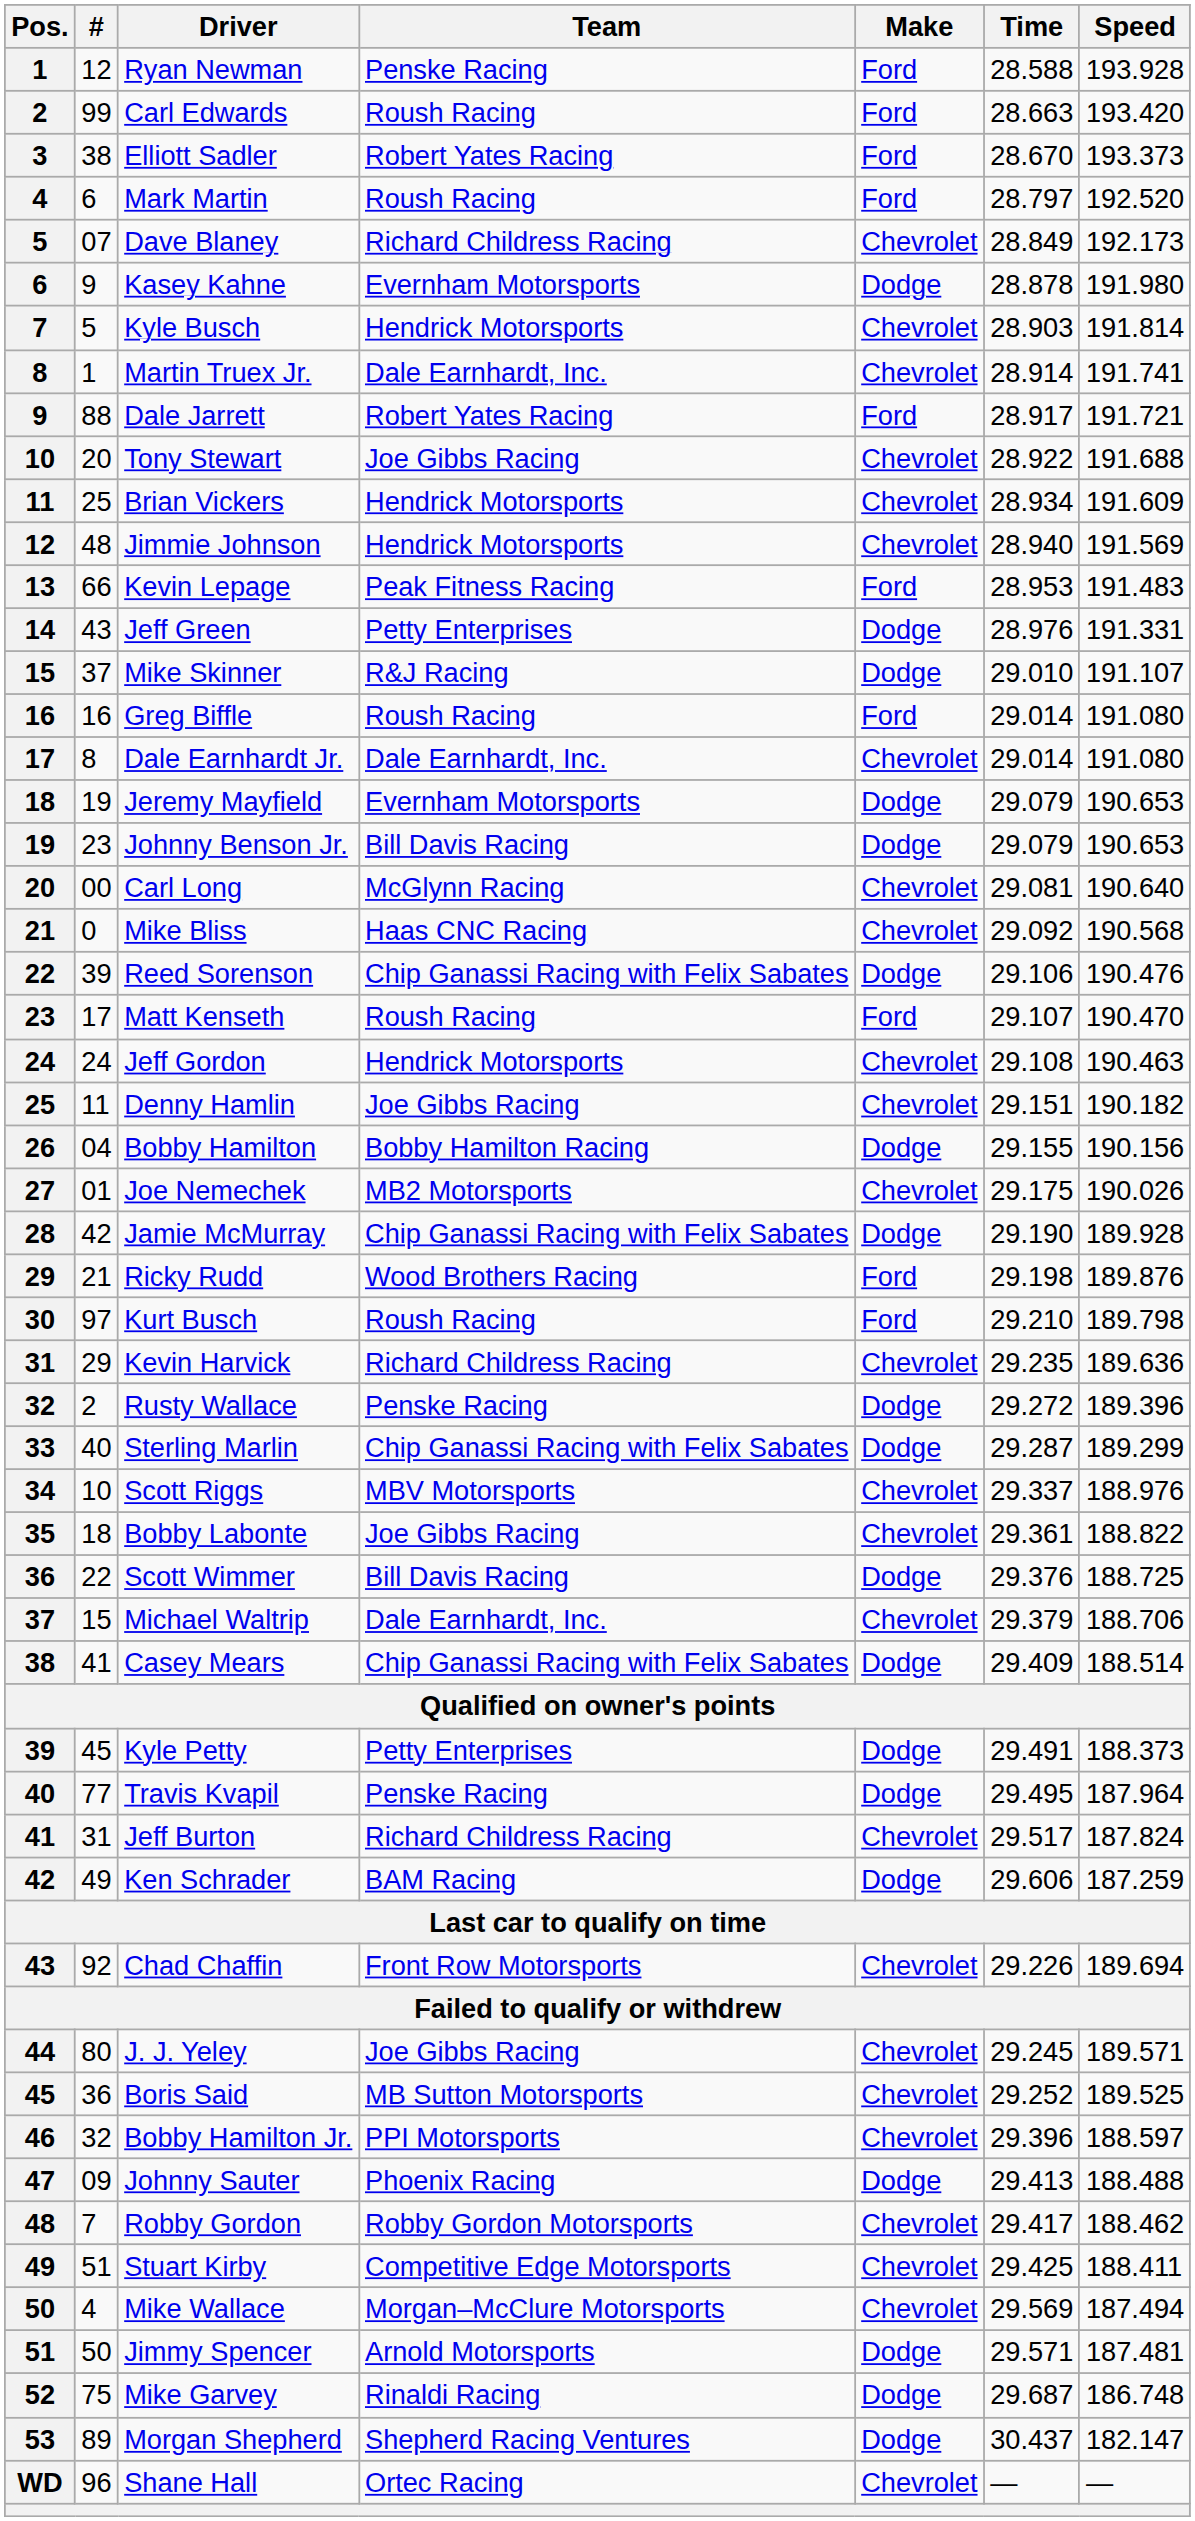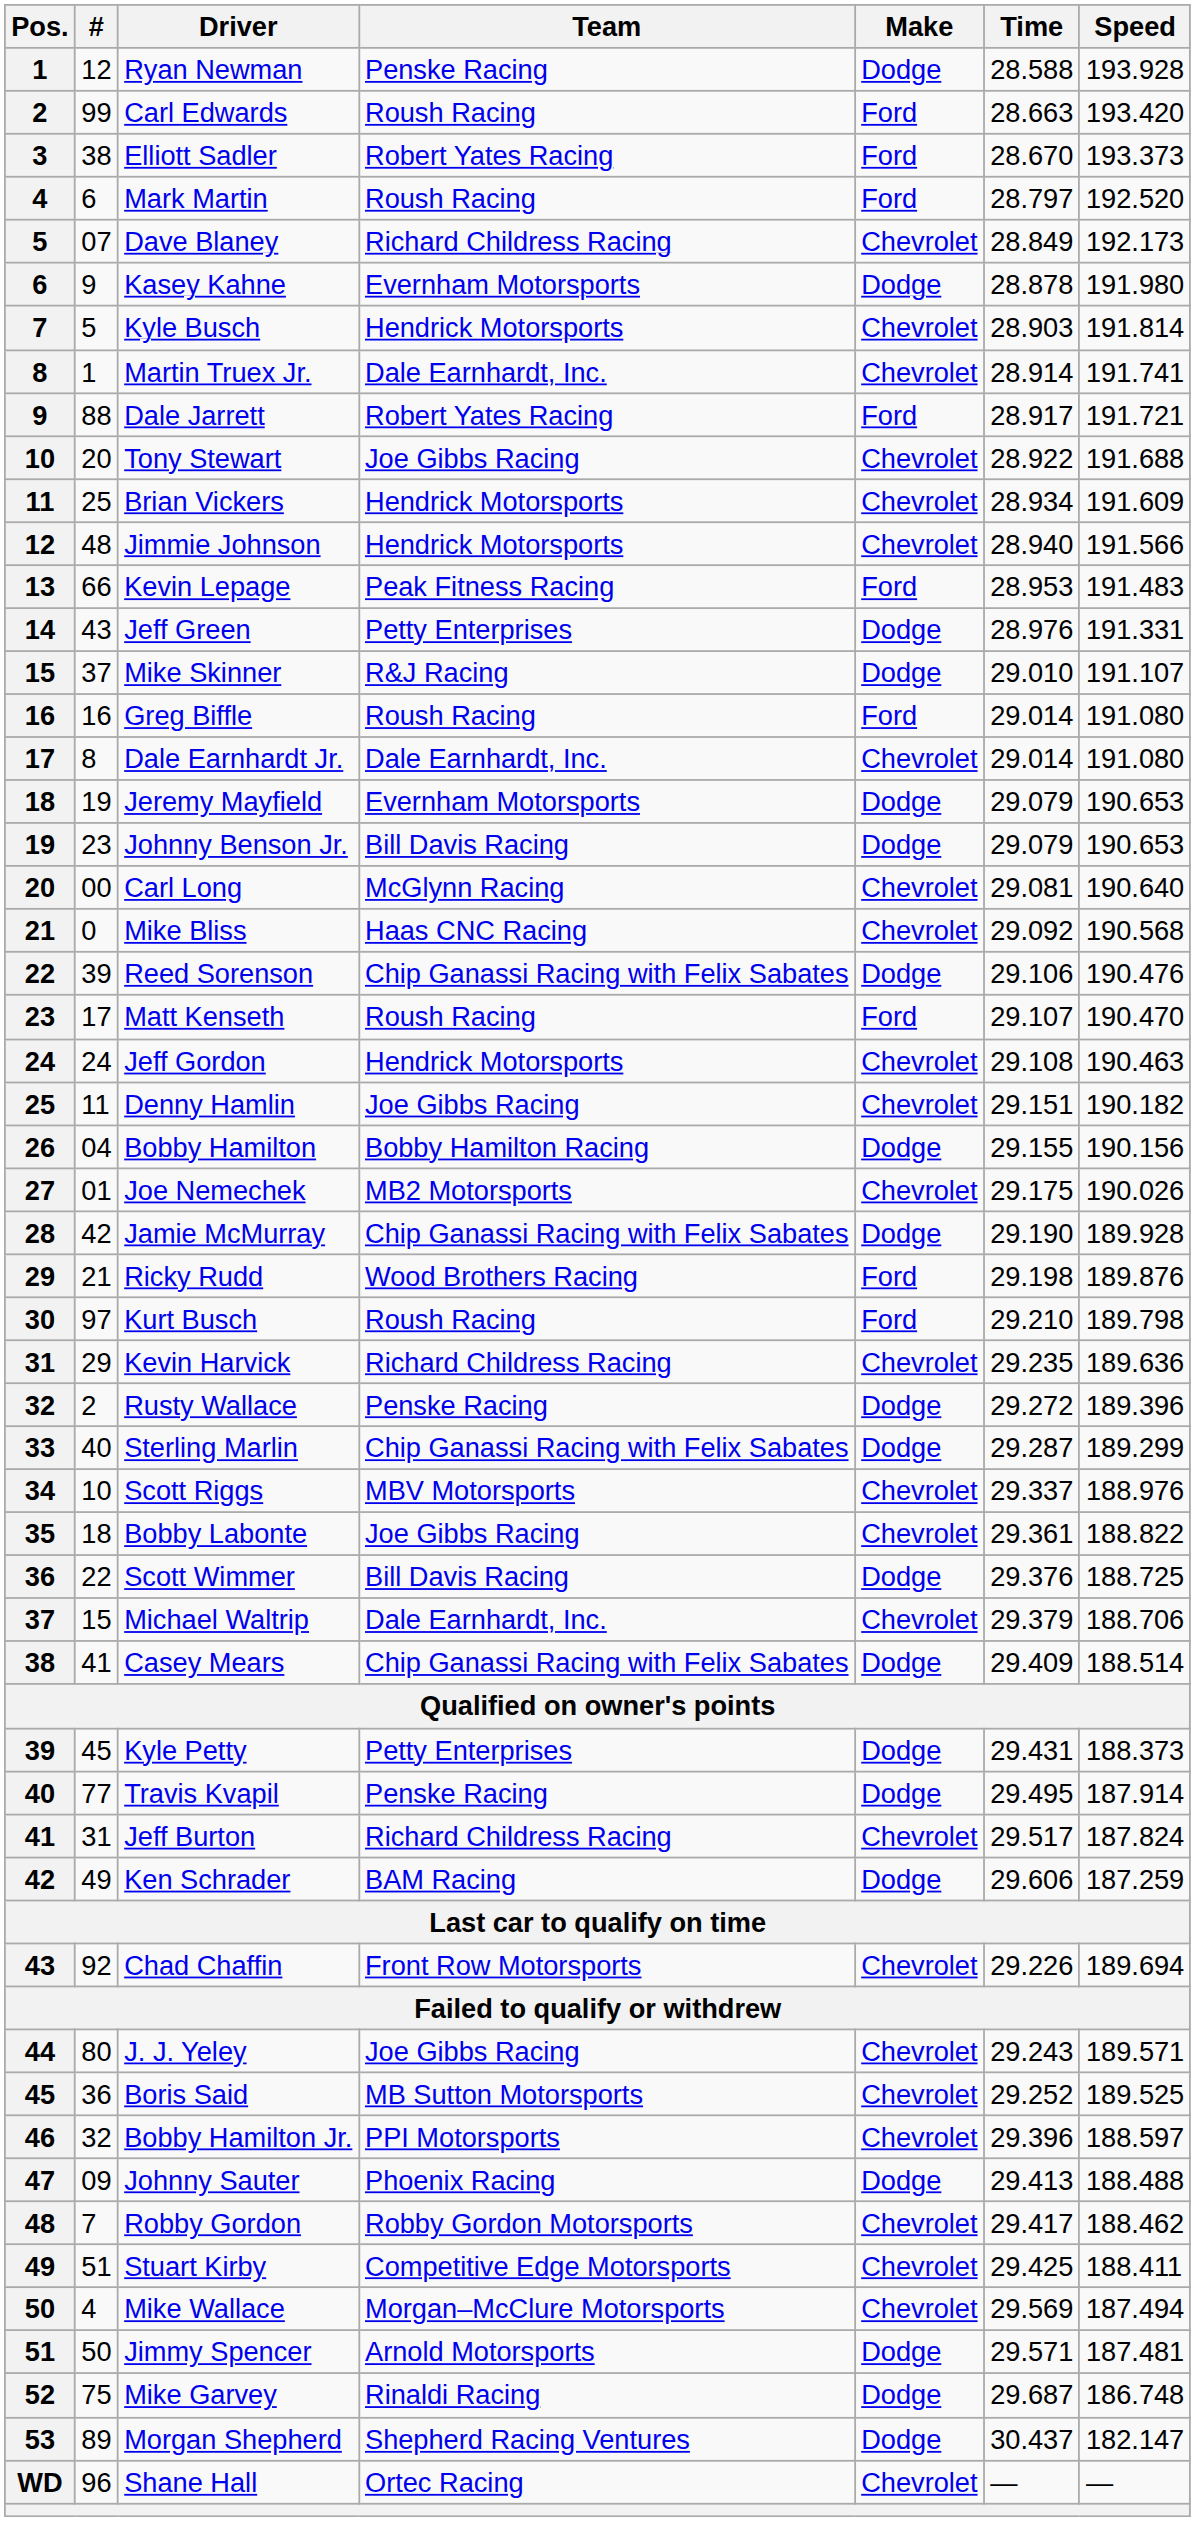Ryan Newman | Make: Ford -> Dodge
Jimmie Johnson | Speed: 191.569 -> 191.566
Kyle Petty | Time: 29.491 -> 29.431
Travis Kvapil | Speed: 187.964 -> 187.914
J. J. Yeley | Time: 29.245 -> 29.243
